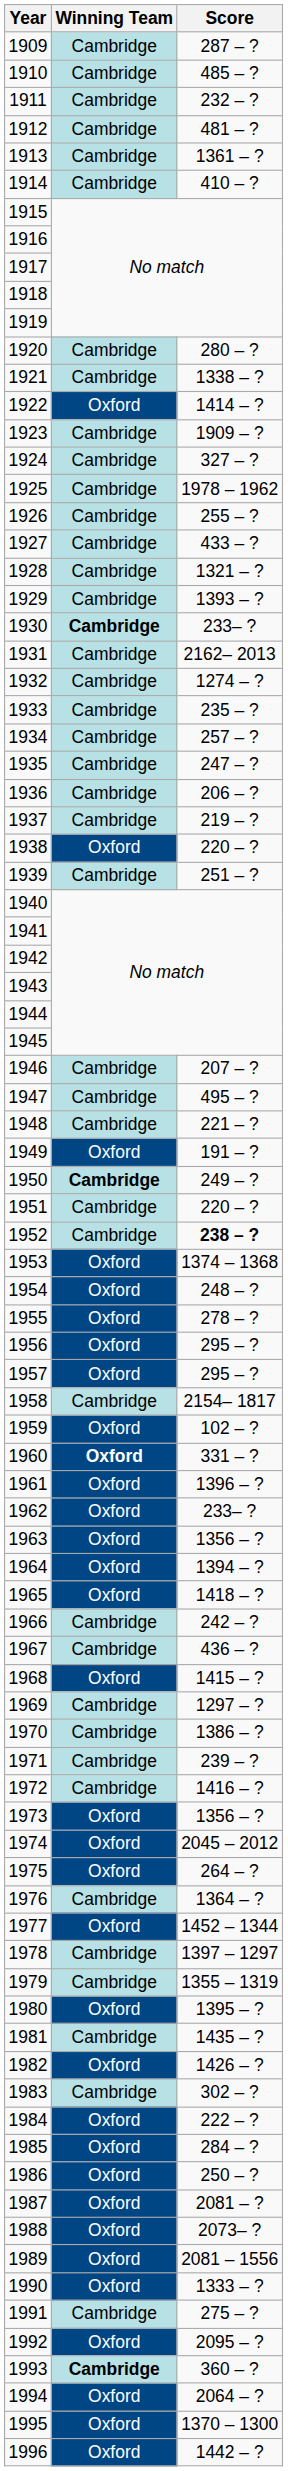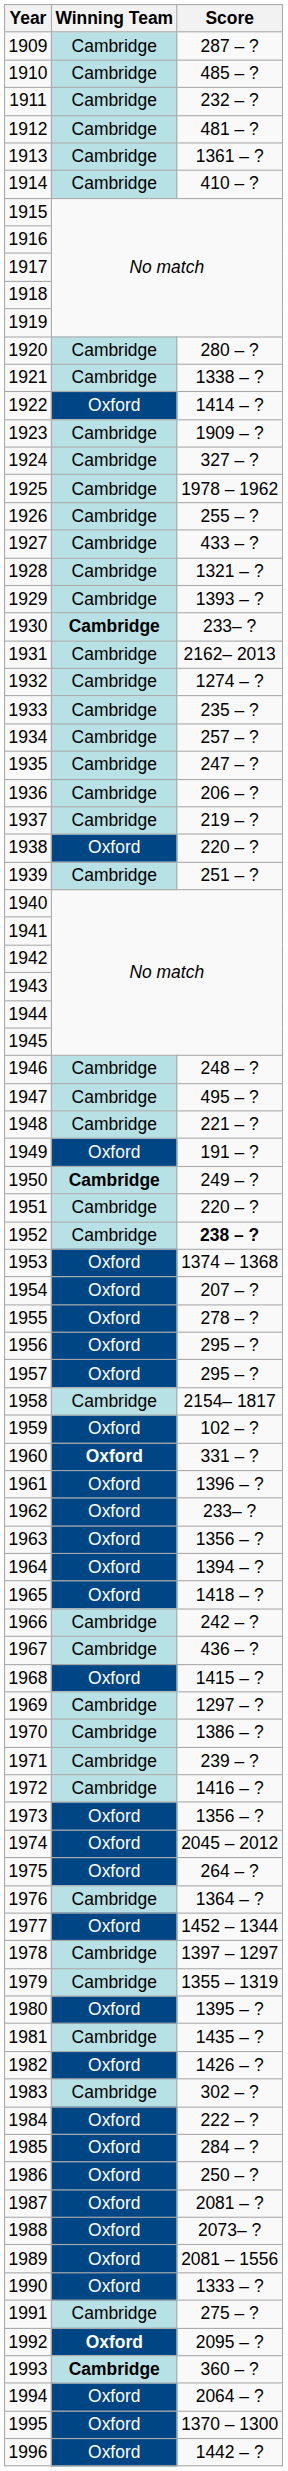1946 | Score: 207 – ? -> 248 – ?
1954 | Score: 248 – ? -> 207 – ?
1992 | Winning Team: normal -> bold
